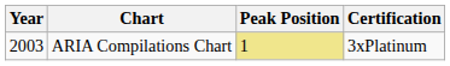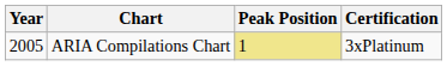ARIA Compilations Chart | Year: 2003 -> 2005
